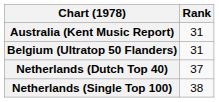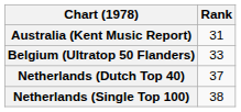Belgium (Ultratop 50 Flanders) | Rank: 31 -> 33
